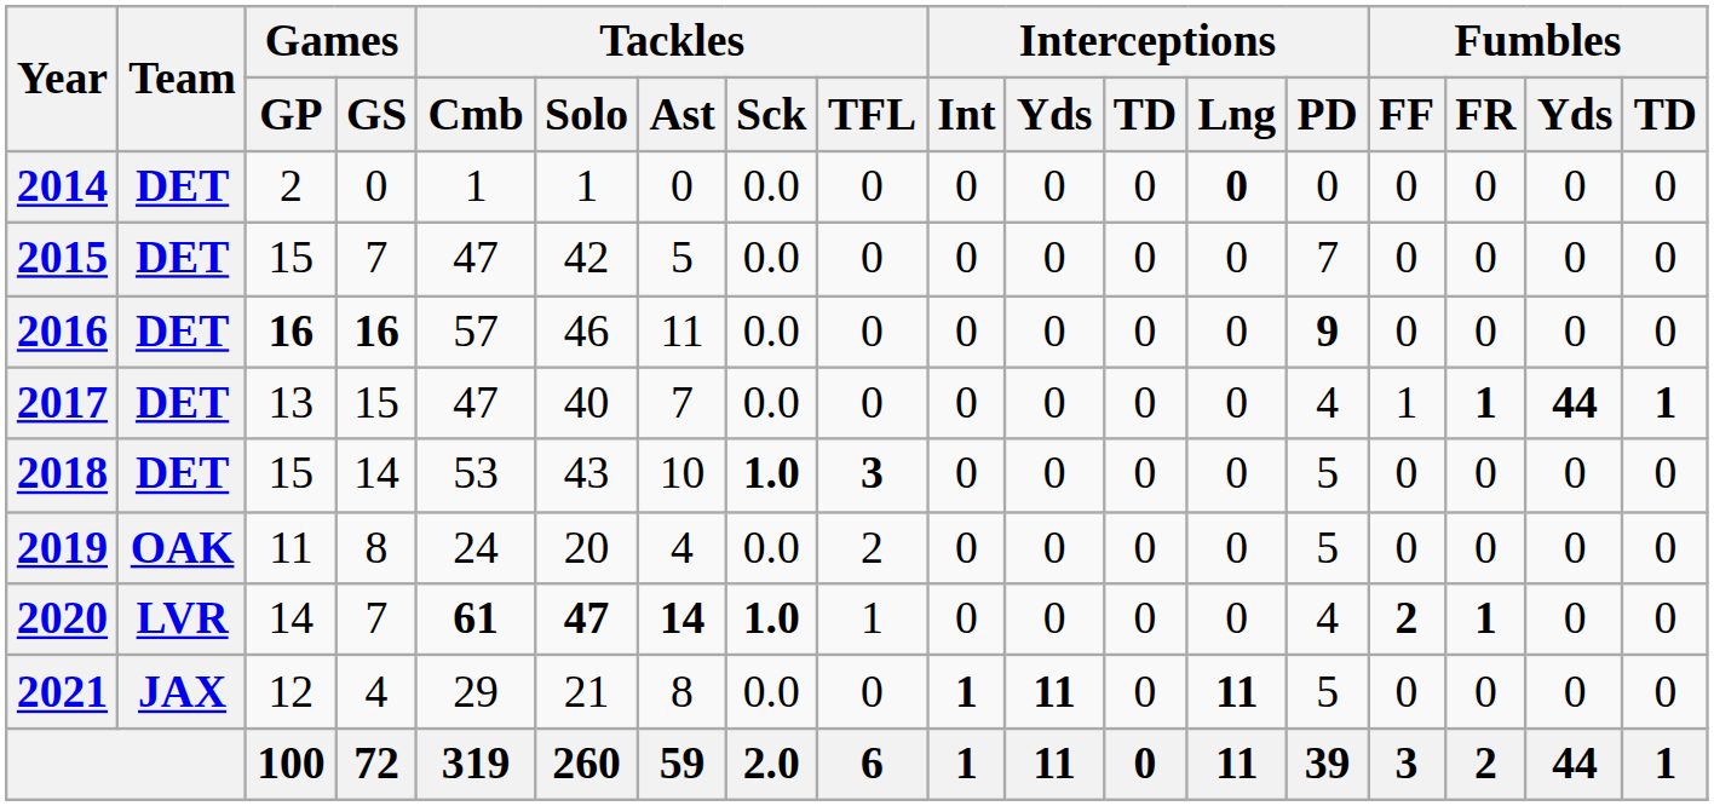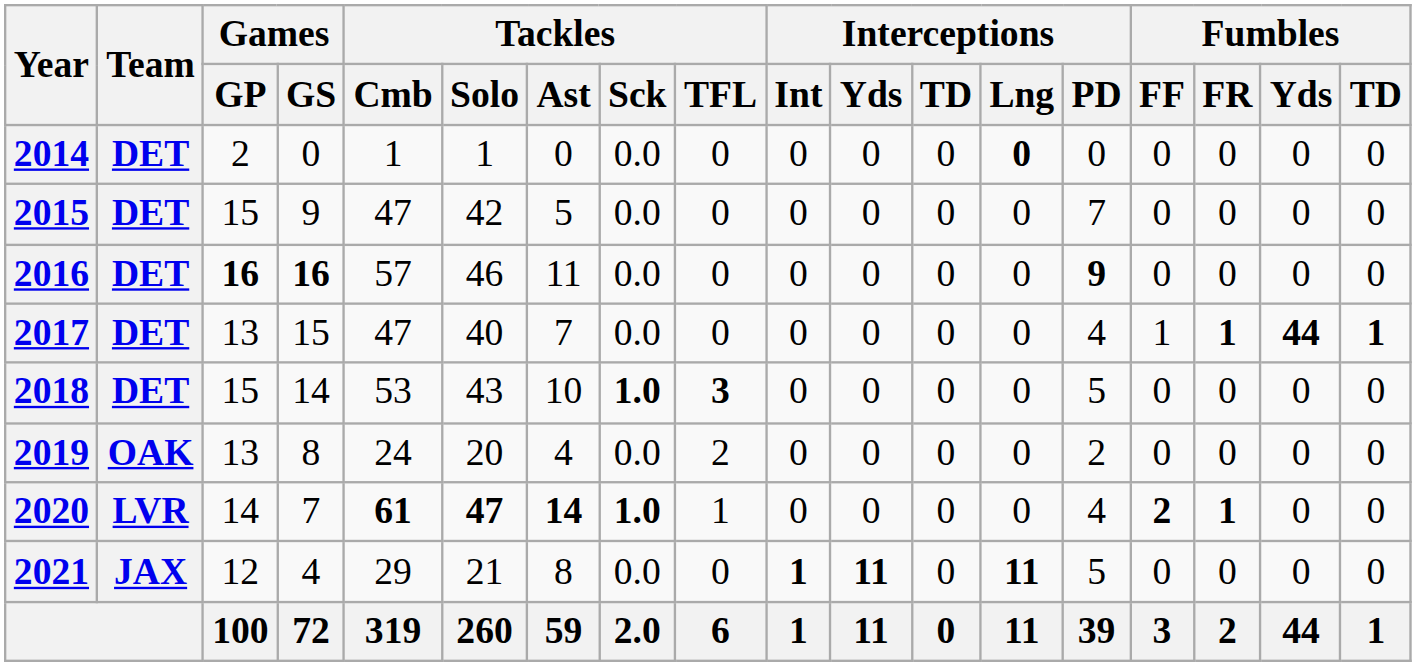2015 | Games / GS: 7 -> 9
2019 | Games / GP: 11 -> 13
2019 | Interceptions / PD: 5 -> 2
